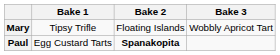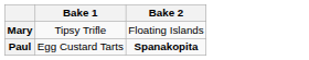- column: Bake 3 | Wobbly Apricot Tart
